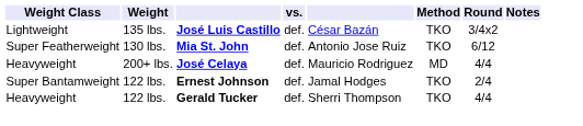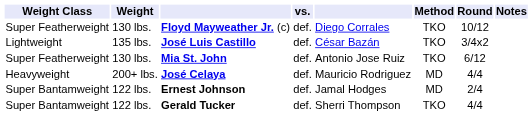+ row: Super Featherweight | 130 lbs. | Floyd Mayweather Jr. (c) | def. | Diego Corrales | TKO | 10/12
Ernest Johnson | Method: TKO -> MD
Gerald Tucker | Weight Class: Heavyweight -> Super Bantamweight
